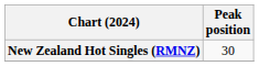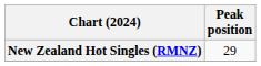New Zealand Hot Singles (RMNZ) | Peak position: 30 -> 29
